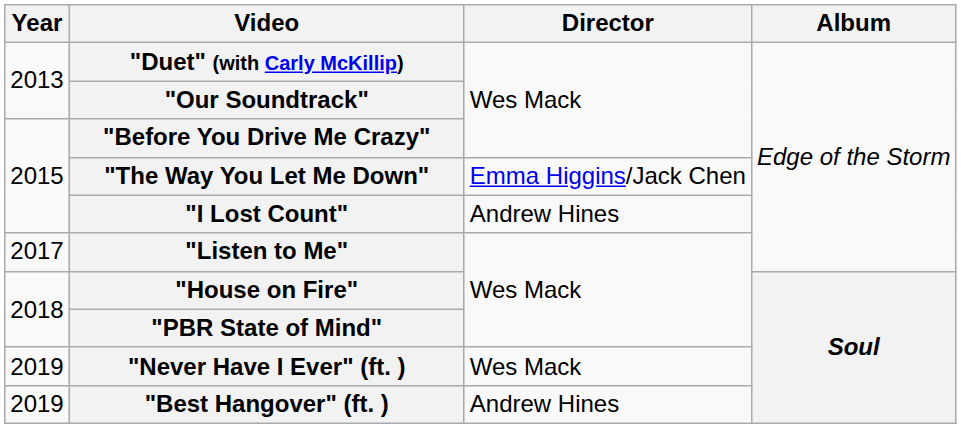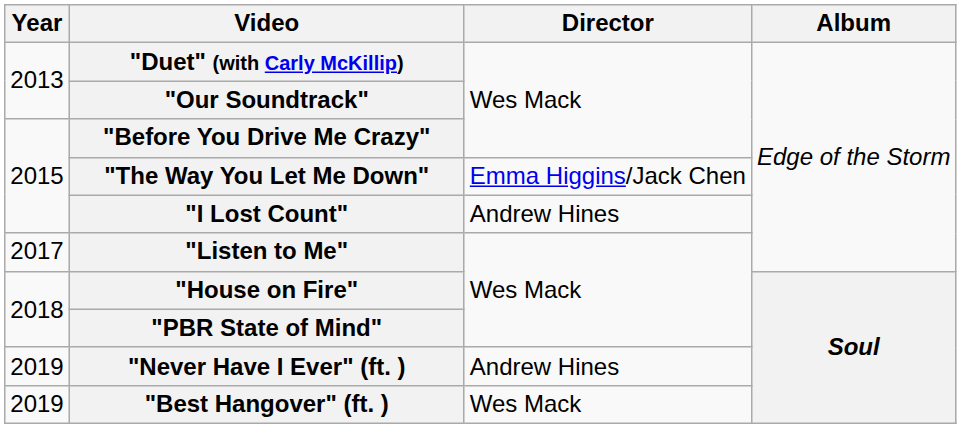"Never Have I Ever" (ft. ) | Director: Wes Mack -> Andrew Hines
"Best Hangover" (ft. ) | Director: Andrew Hines -> Wes Mack
